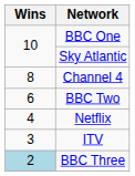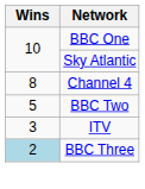BBC Two | Wins: 6 -> 5
- row: 4 | Netflix
